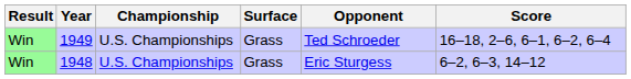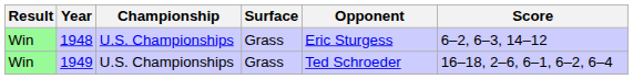rows swapped: 1948 <-> 1949
